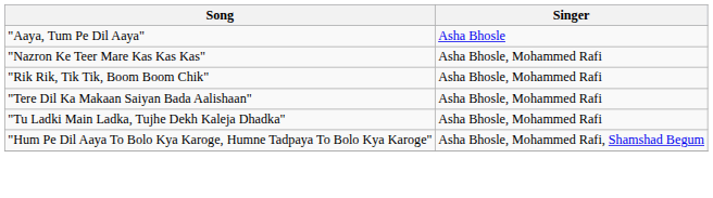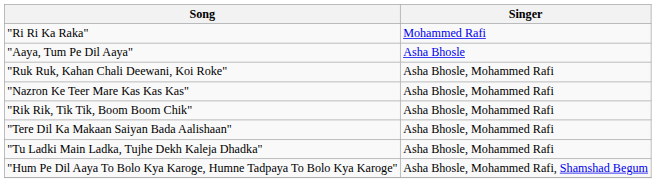+ row: "Ri Ri Ka Raka" | Mohammed Rafi
+ row: "Ruk Ruk, Kahan Chali Deewani, Koi Roke" | Asha Bhosle, Mohammed Rafi
